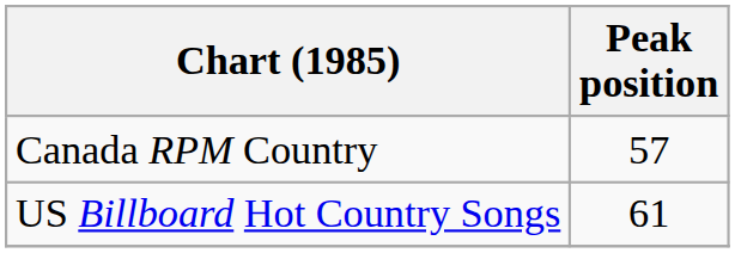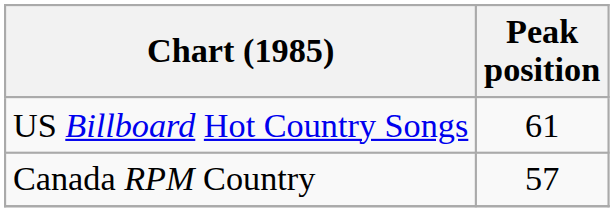rows swapped: Canada RPM Country <-> US Billboard Hot Country Songs
